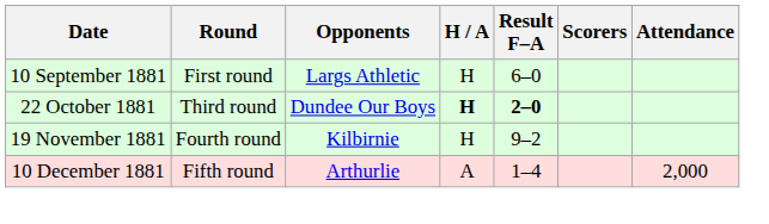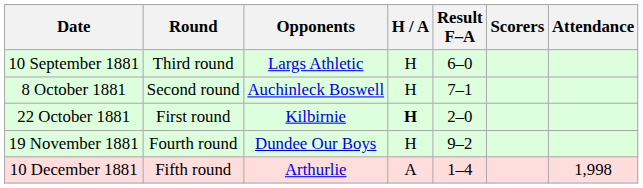10 September 1881 | Round: First round -> Third round
+ row: 8 October 1881 | Second round | Auchinleck Boswell | H | 7–1
22 October 1881 | Round: Third round -> First round
22 October 1881 | Opponents: Dundee Our Boys -> Kilbirnie
22 October 1881 | Result F–A: bold -> normal
19 November 1881 | Opponents: Kilbirnie -> Dundee Our Boys
10 December 1881 | Attendance: 2,000 -> 1,998
